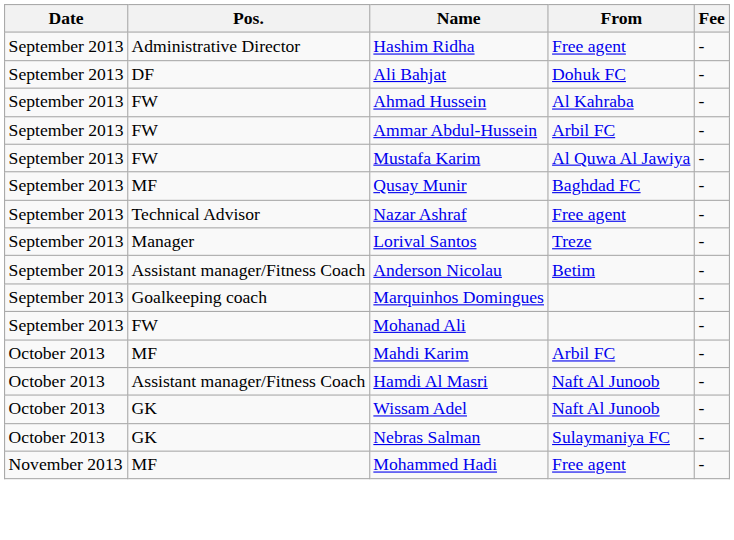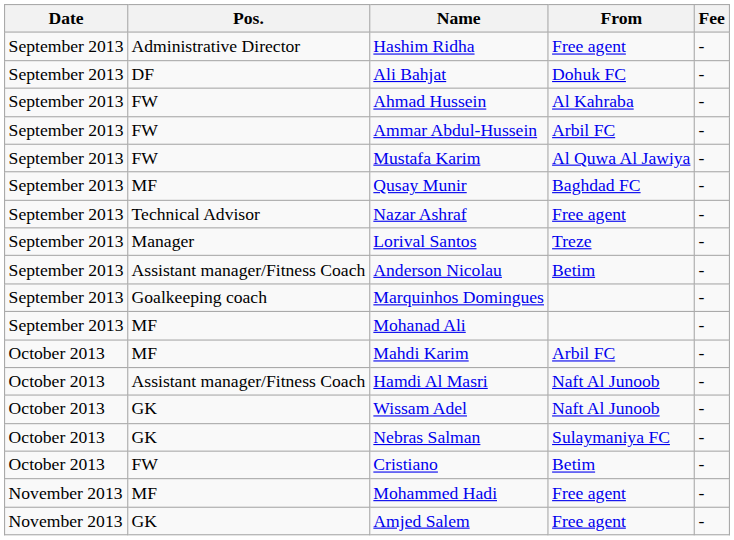Mohanad Ali | Pos.: FW -> MF
+ row: October 2013 | FW | Cristiano | Betim | -
+ row: November 2013 | GK | Amjed Salem | Free agent | -
